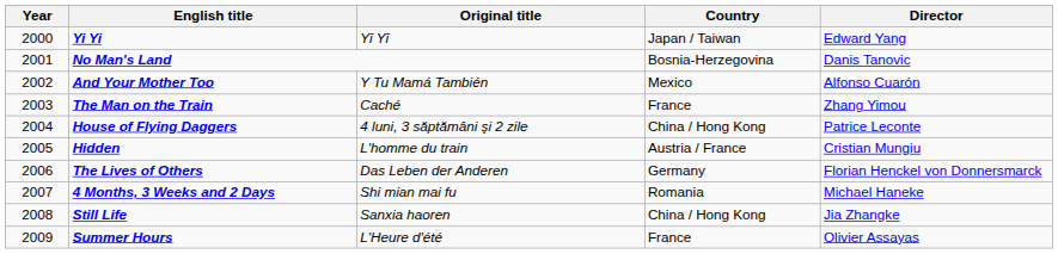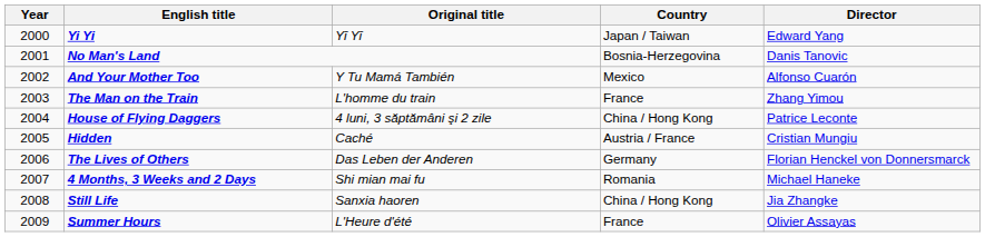The Man on the Train | Original title: Caché -> L'homme du train
Hidden | Original title: L'homme du train -> Caché
